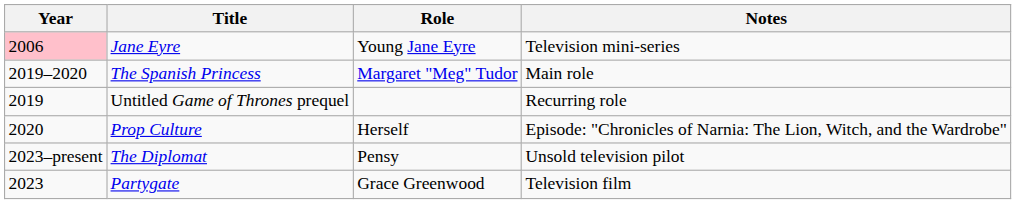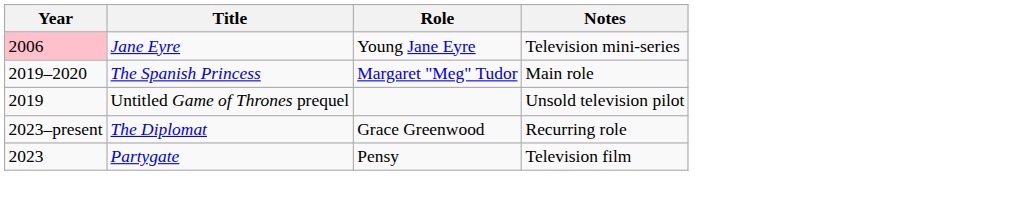Untitled Game of Thrones prequel | Notes: Recurring role -> Unsold television pilot
- row: 2020 | Prop Culture | Herself | Episode: "Chronicles of Narnia: The Lion, Witch, and the Wardrobe"
The Diplomat | Role: Pensy -> Grace Greenwood
The Diplomat | Notes: Unsold television pilot -> Recurring role
Partygate | Role: Grace Greenwood -> Pensy
